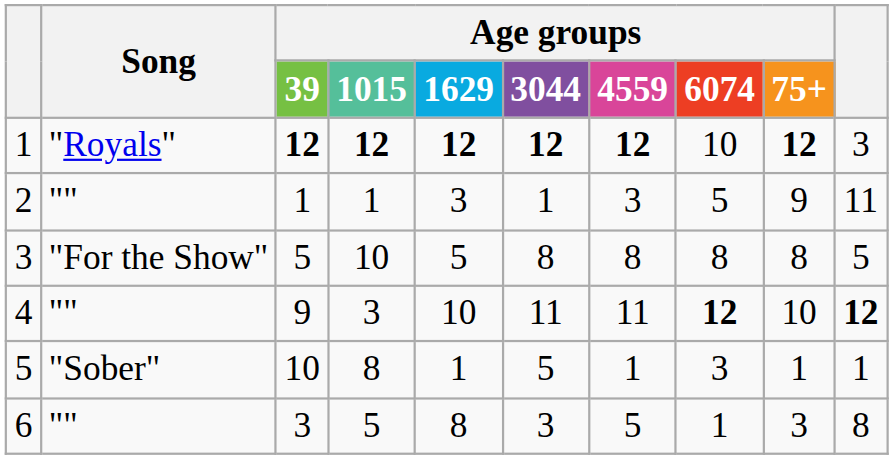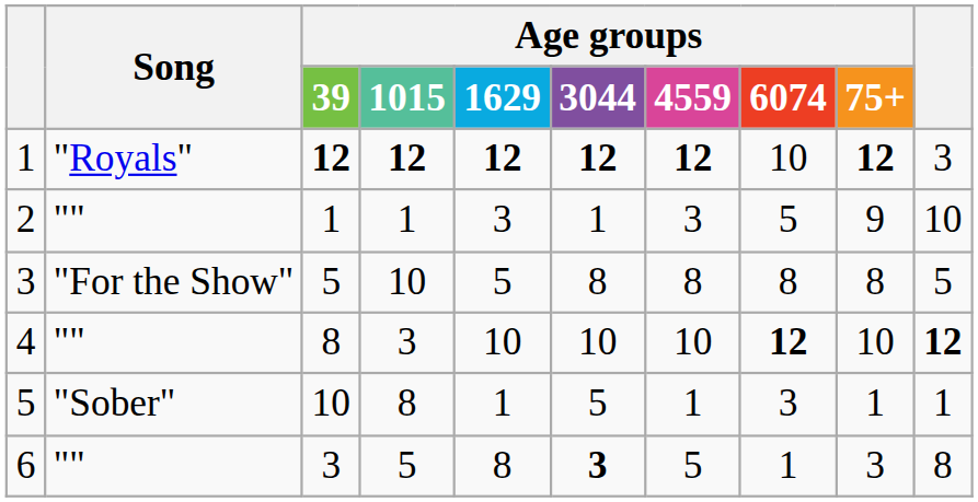2 | column 10: 11 -> 10
4 | Age groups / 39: 9 -> 8
4 | Age groups / 3044: 11 -> 10
4 | Age groups / 4559: 11 -> 10
6 | Age groups / 3044: normal -> bold
